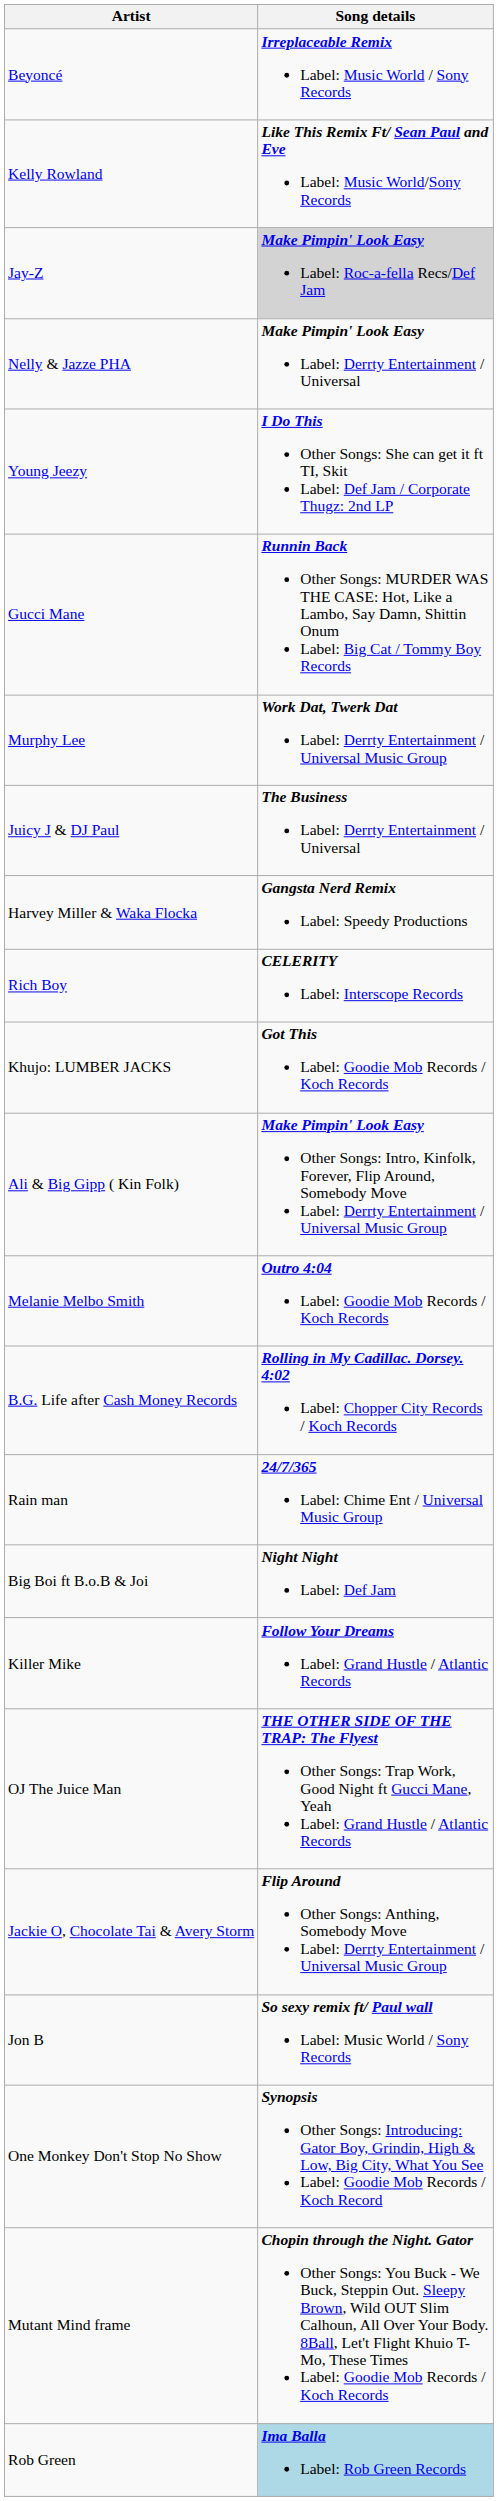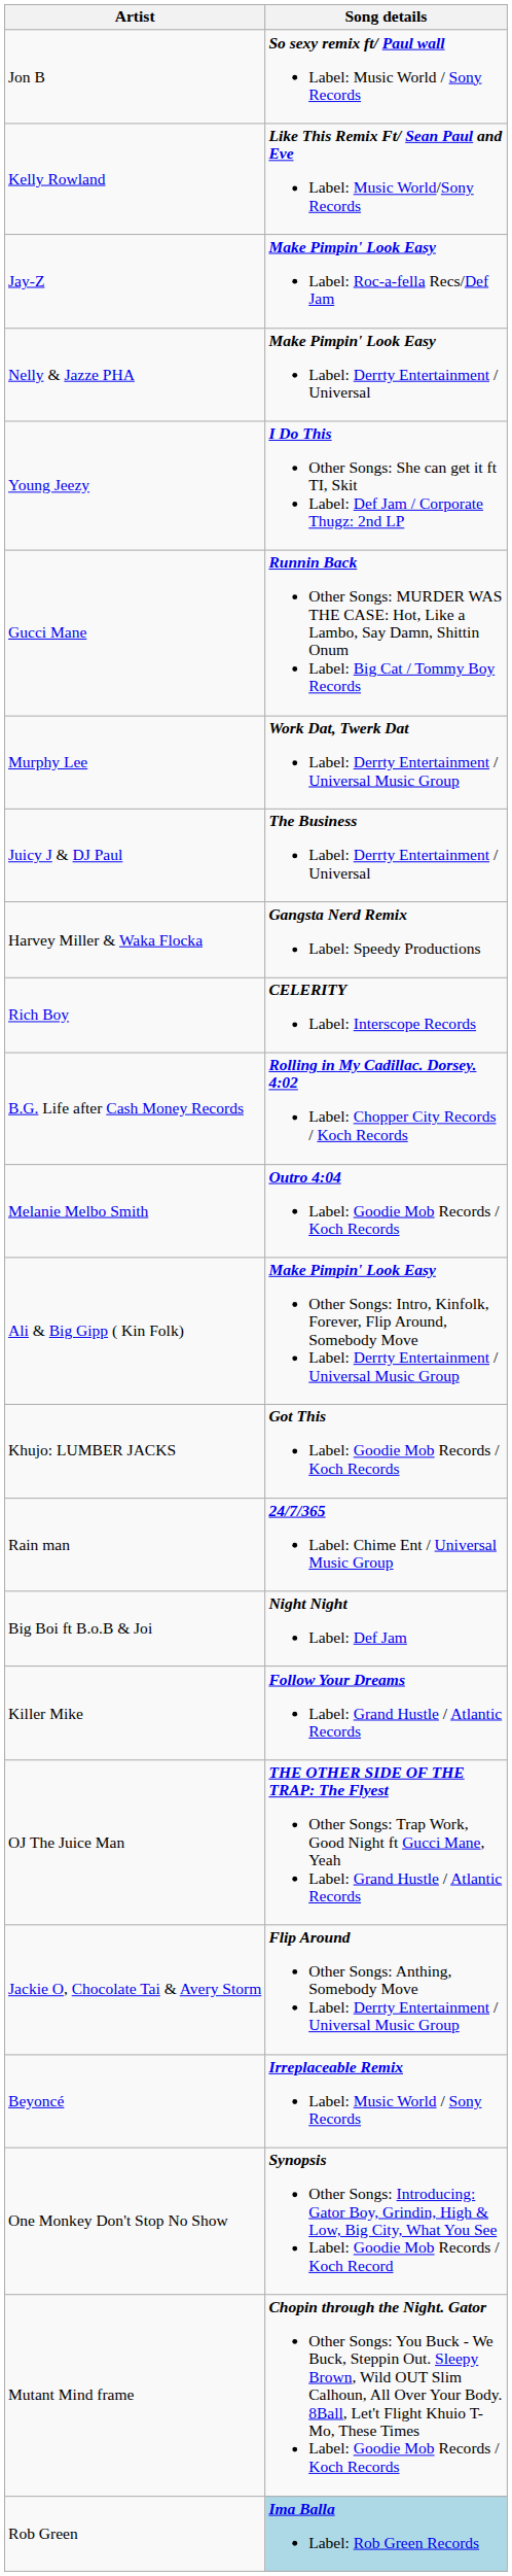rows swapped: Beyoncé <-> Jon B
Jay-Z | Song details: lightgrey background -> no background
rows swapped: B.G. Life after Cash Money Records <-> Khujo: LUMBER JACKS
rows swapped: Ali & Big Gipp ( Kin Folk) <-> Melanie Melbo Smith
